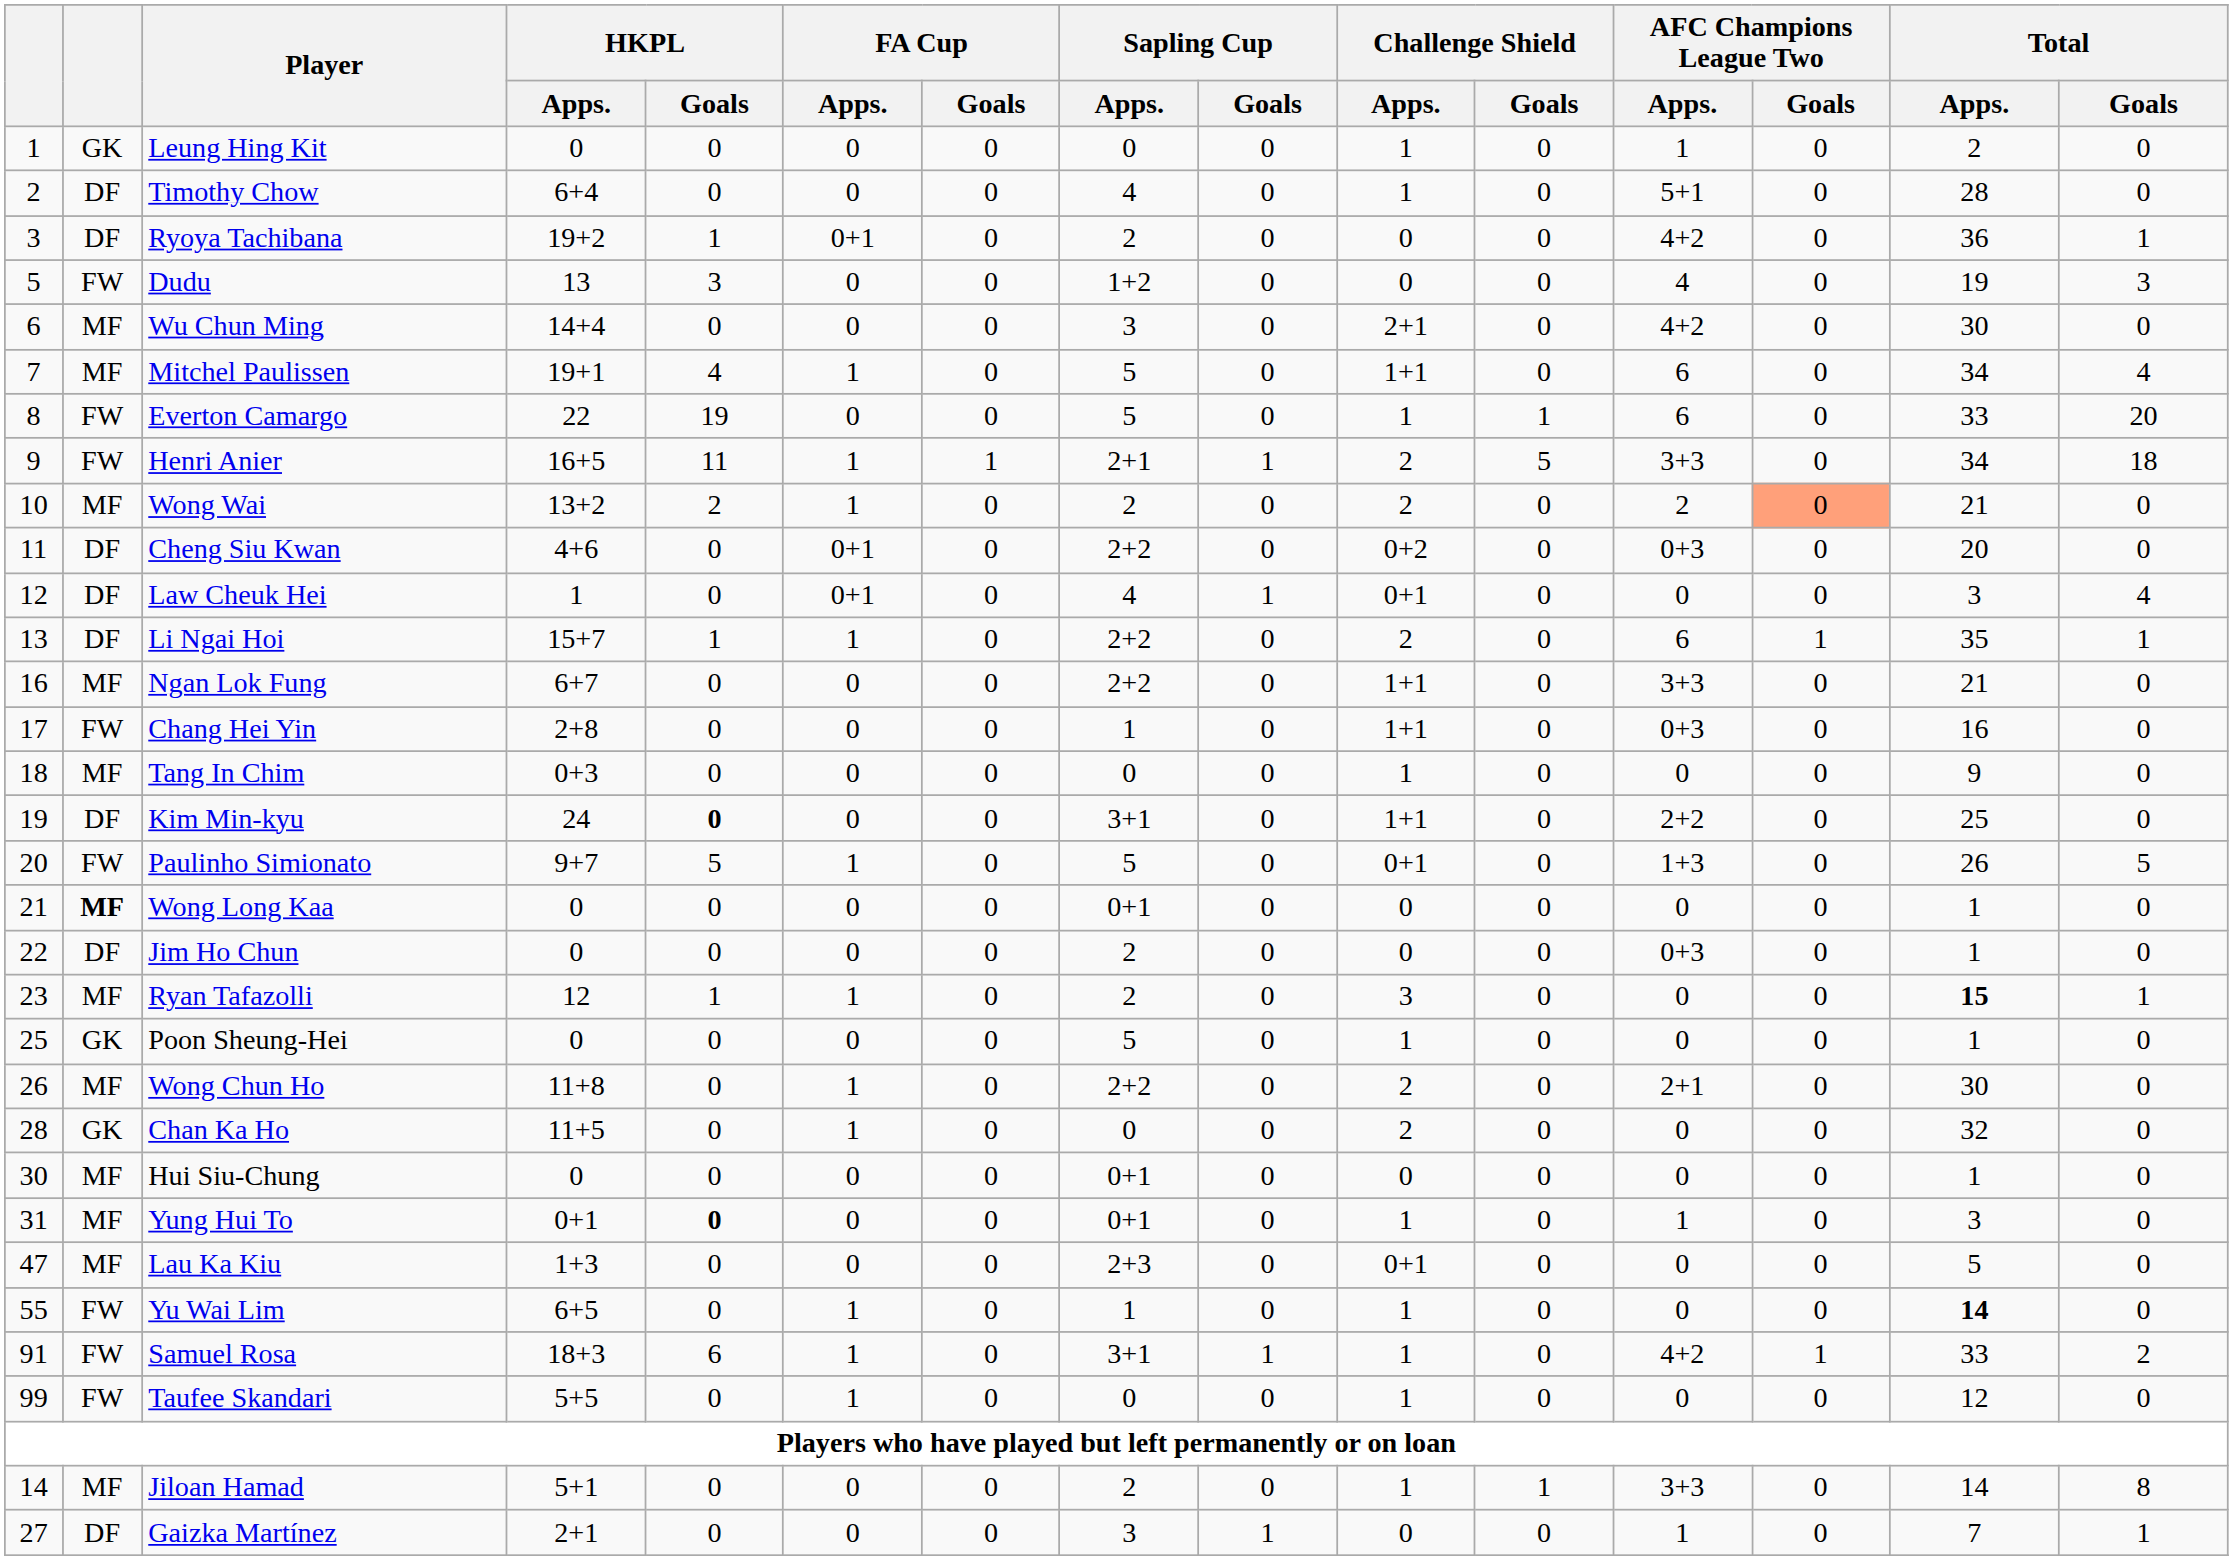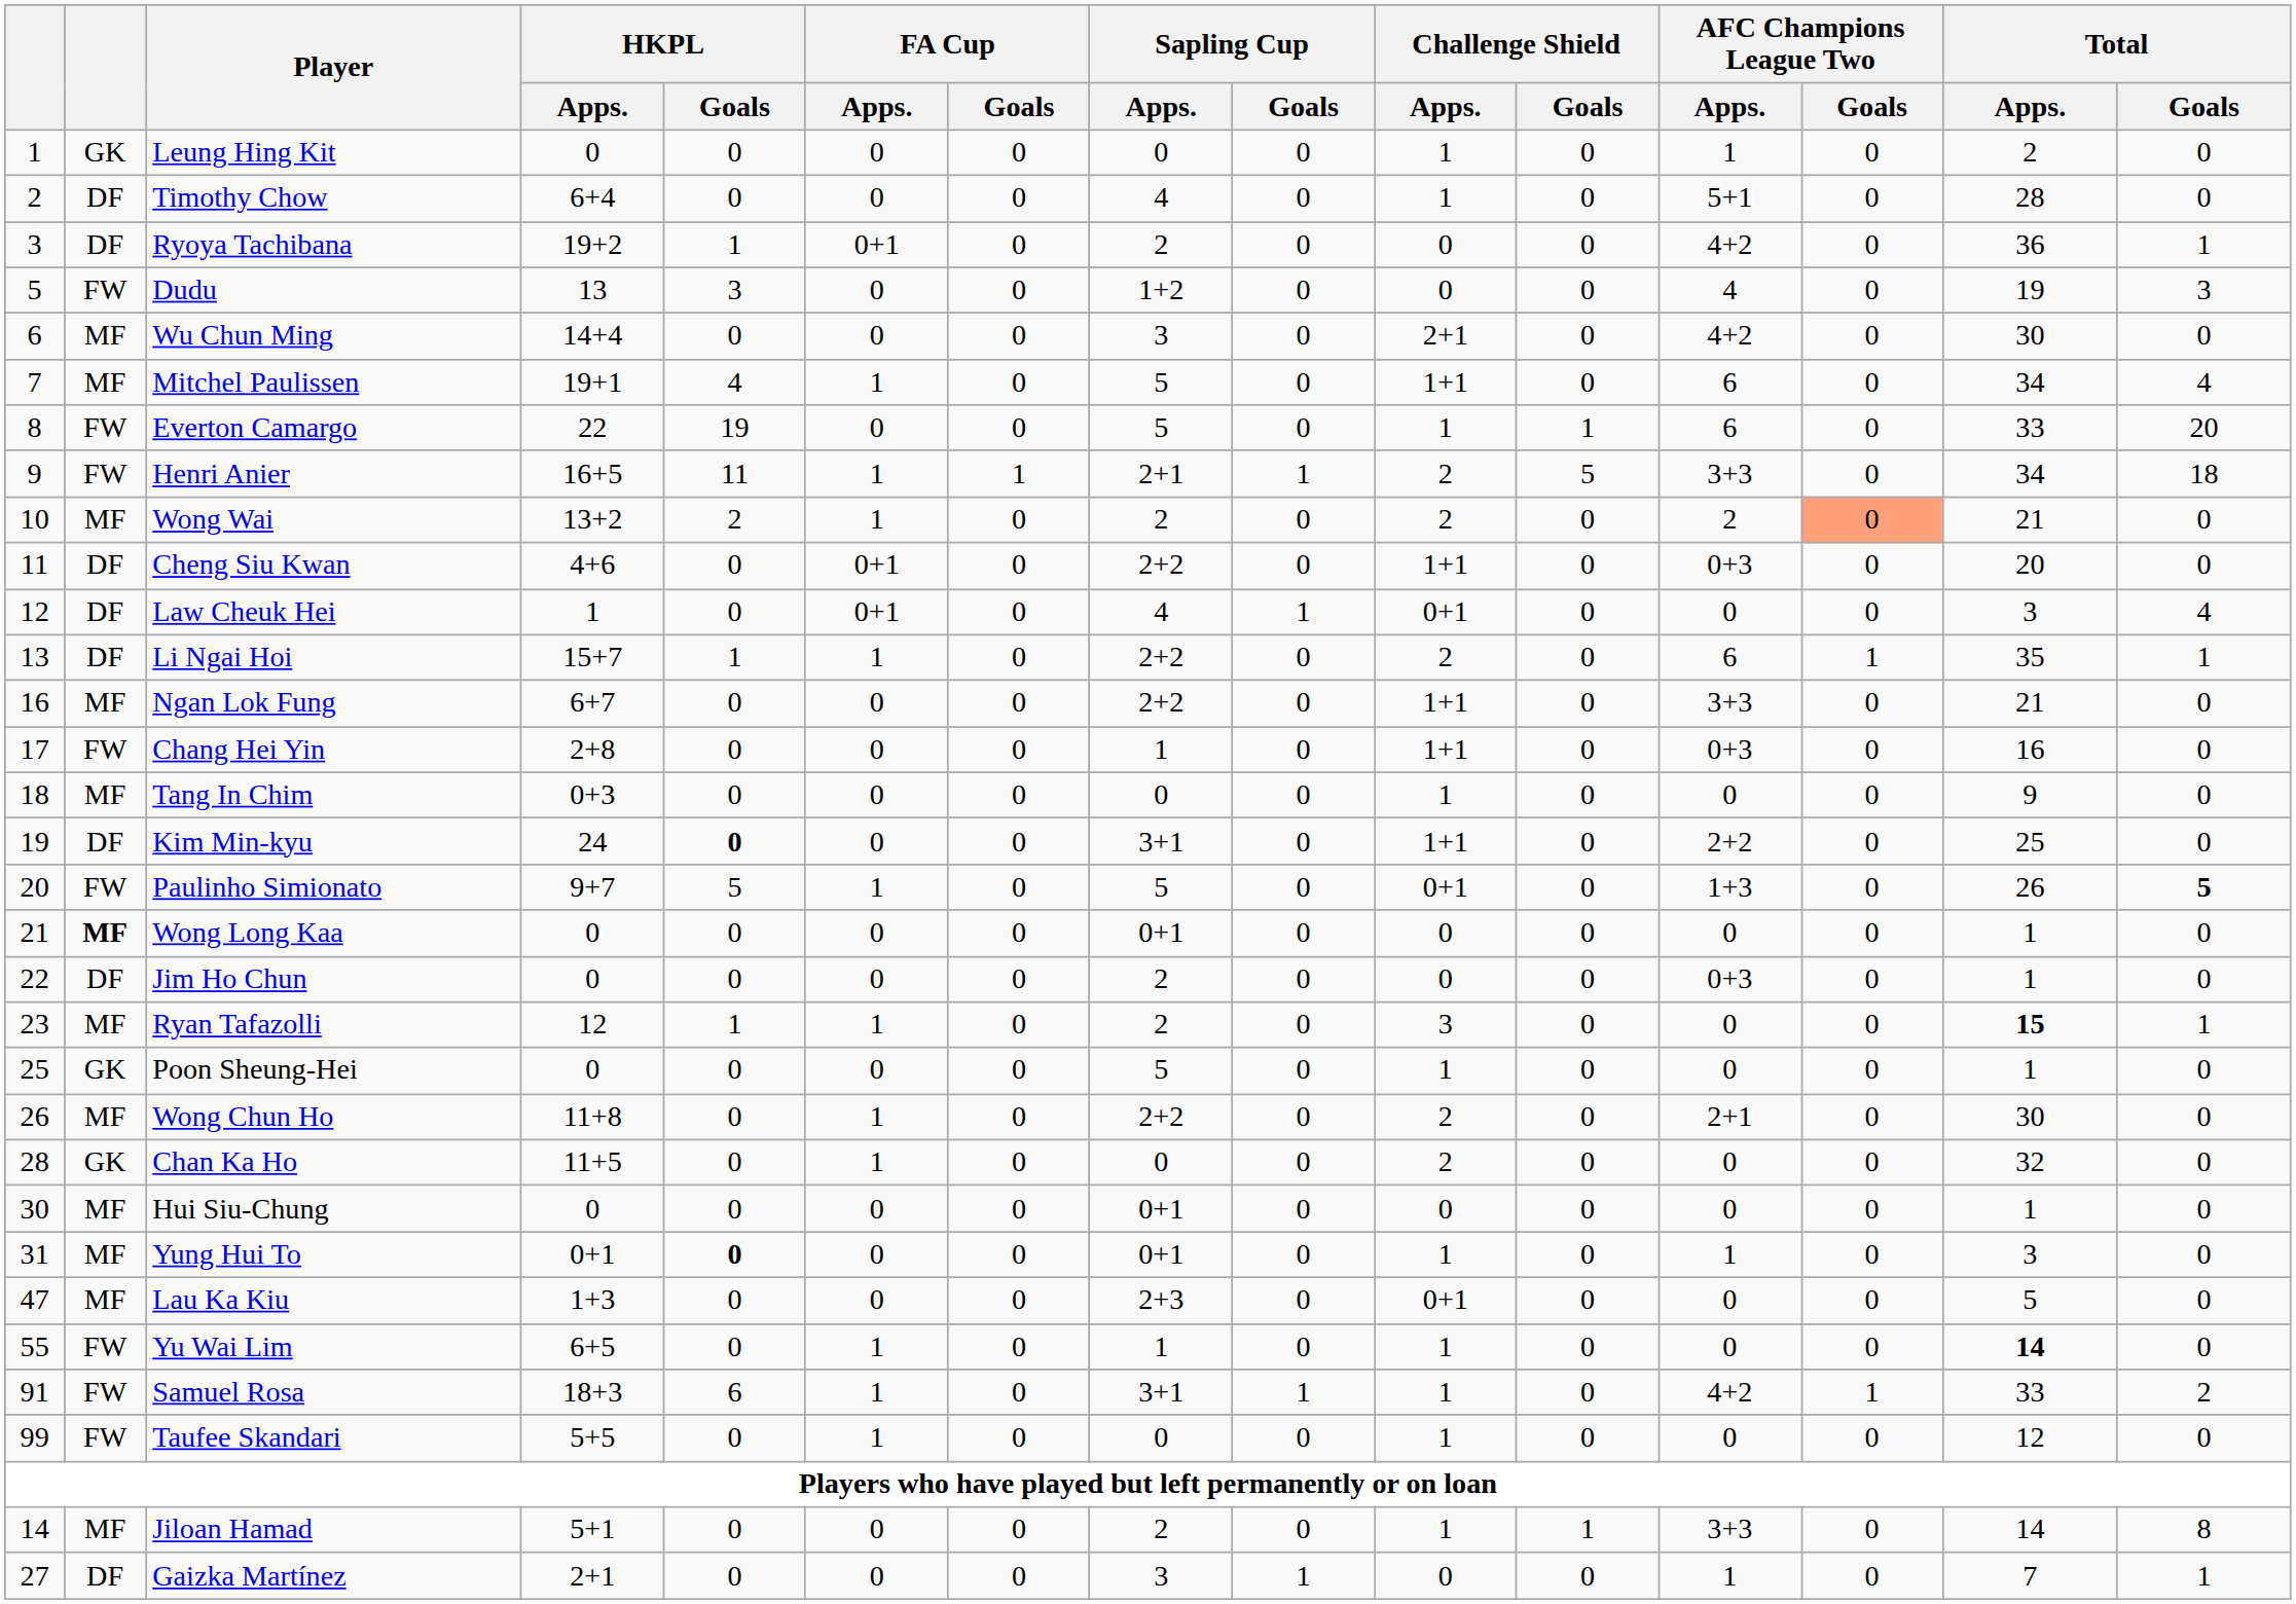Cheng Siu Kwan | Challenge Shield / Apps.: 0+2 -> 1+1
Paulinho Simionato | Total / Goals: normal -> bold
